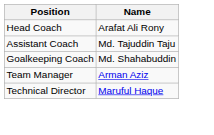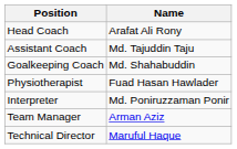+ row: Physiotherapist | Fuad Hasan Hawlader
+ row: Interpreter | Md. Poniruzzaman Ponir
